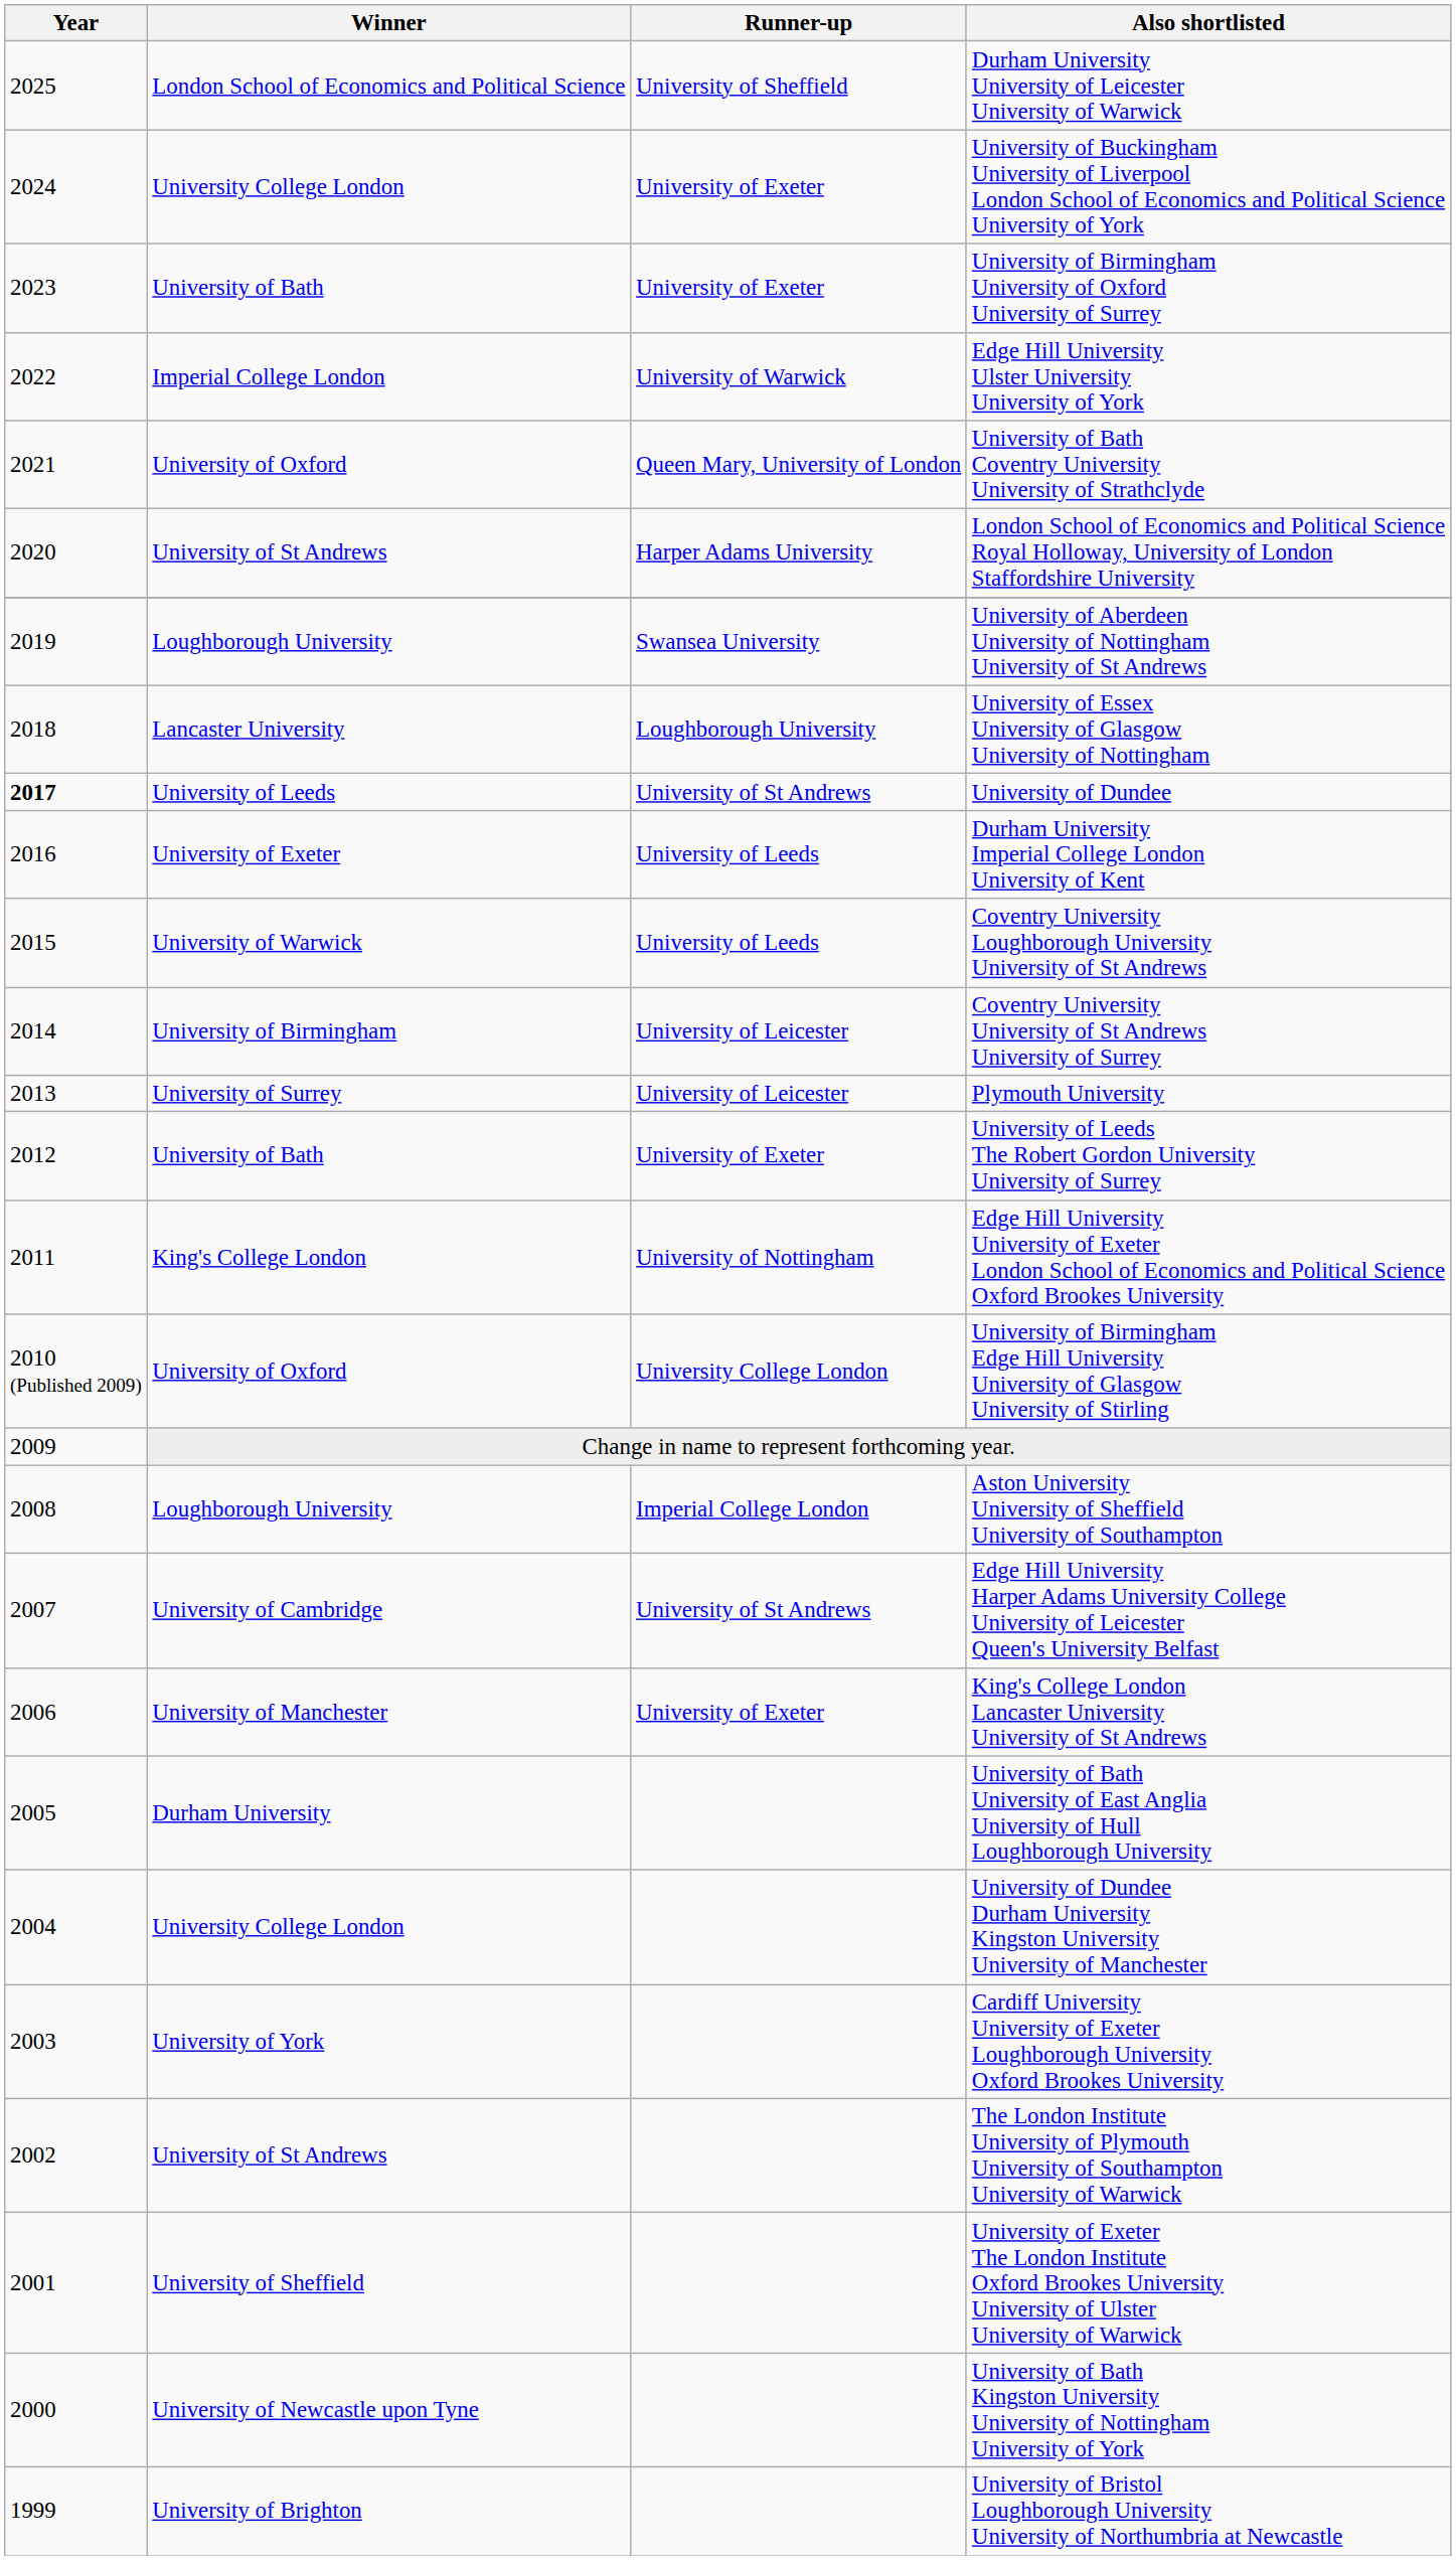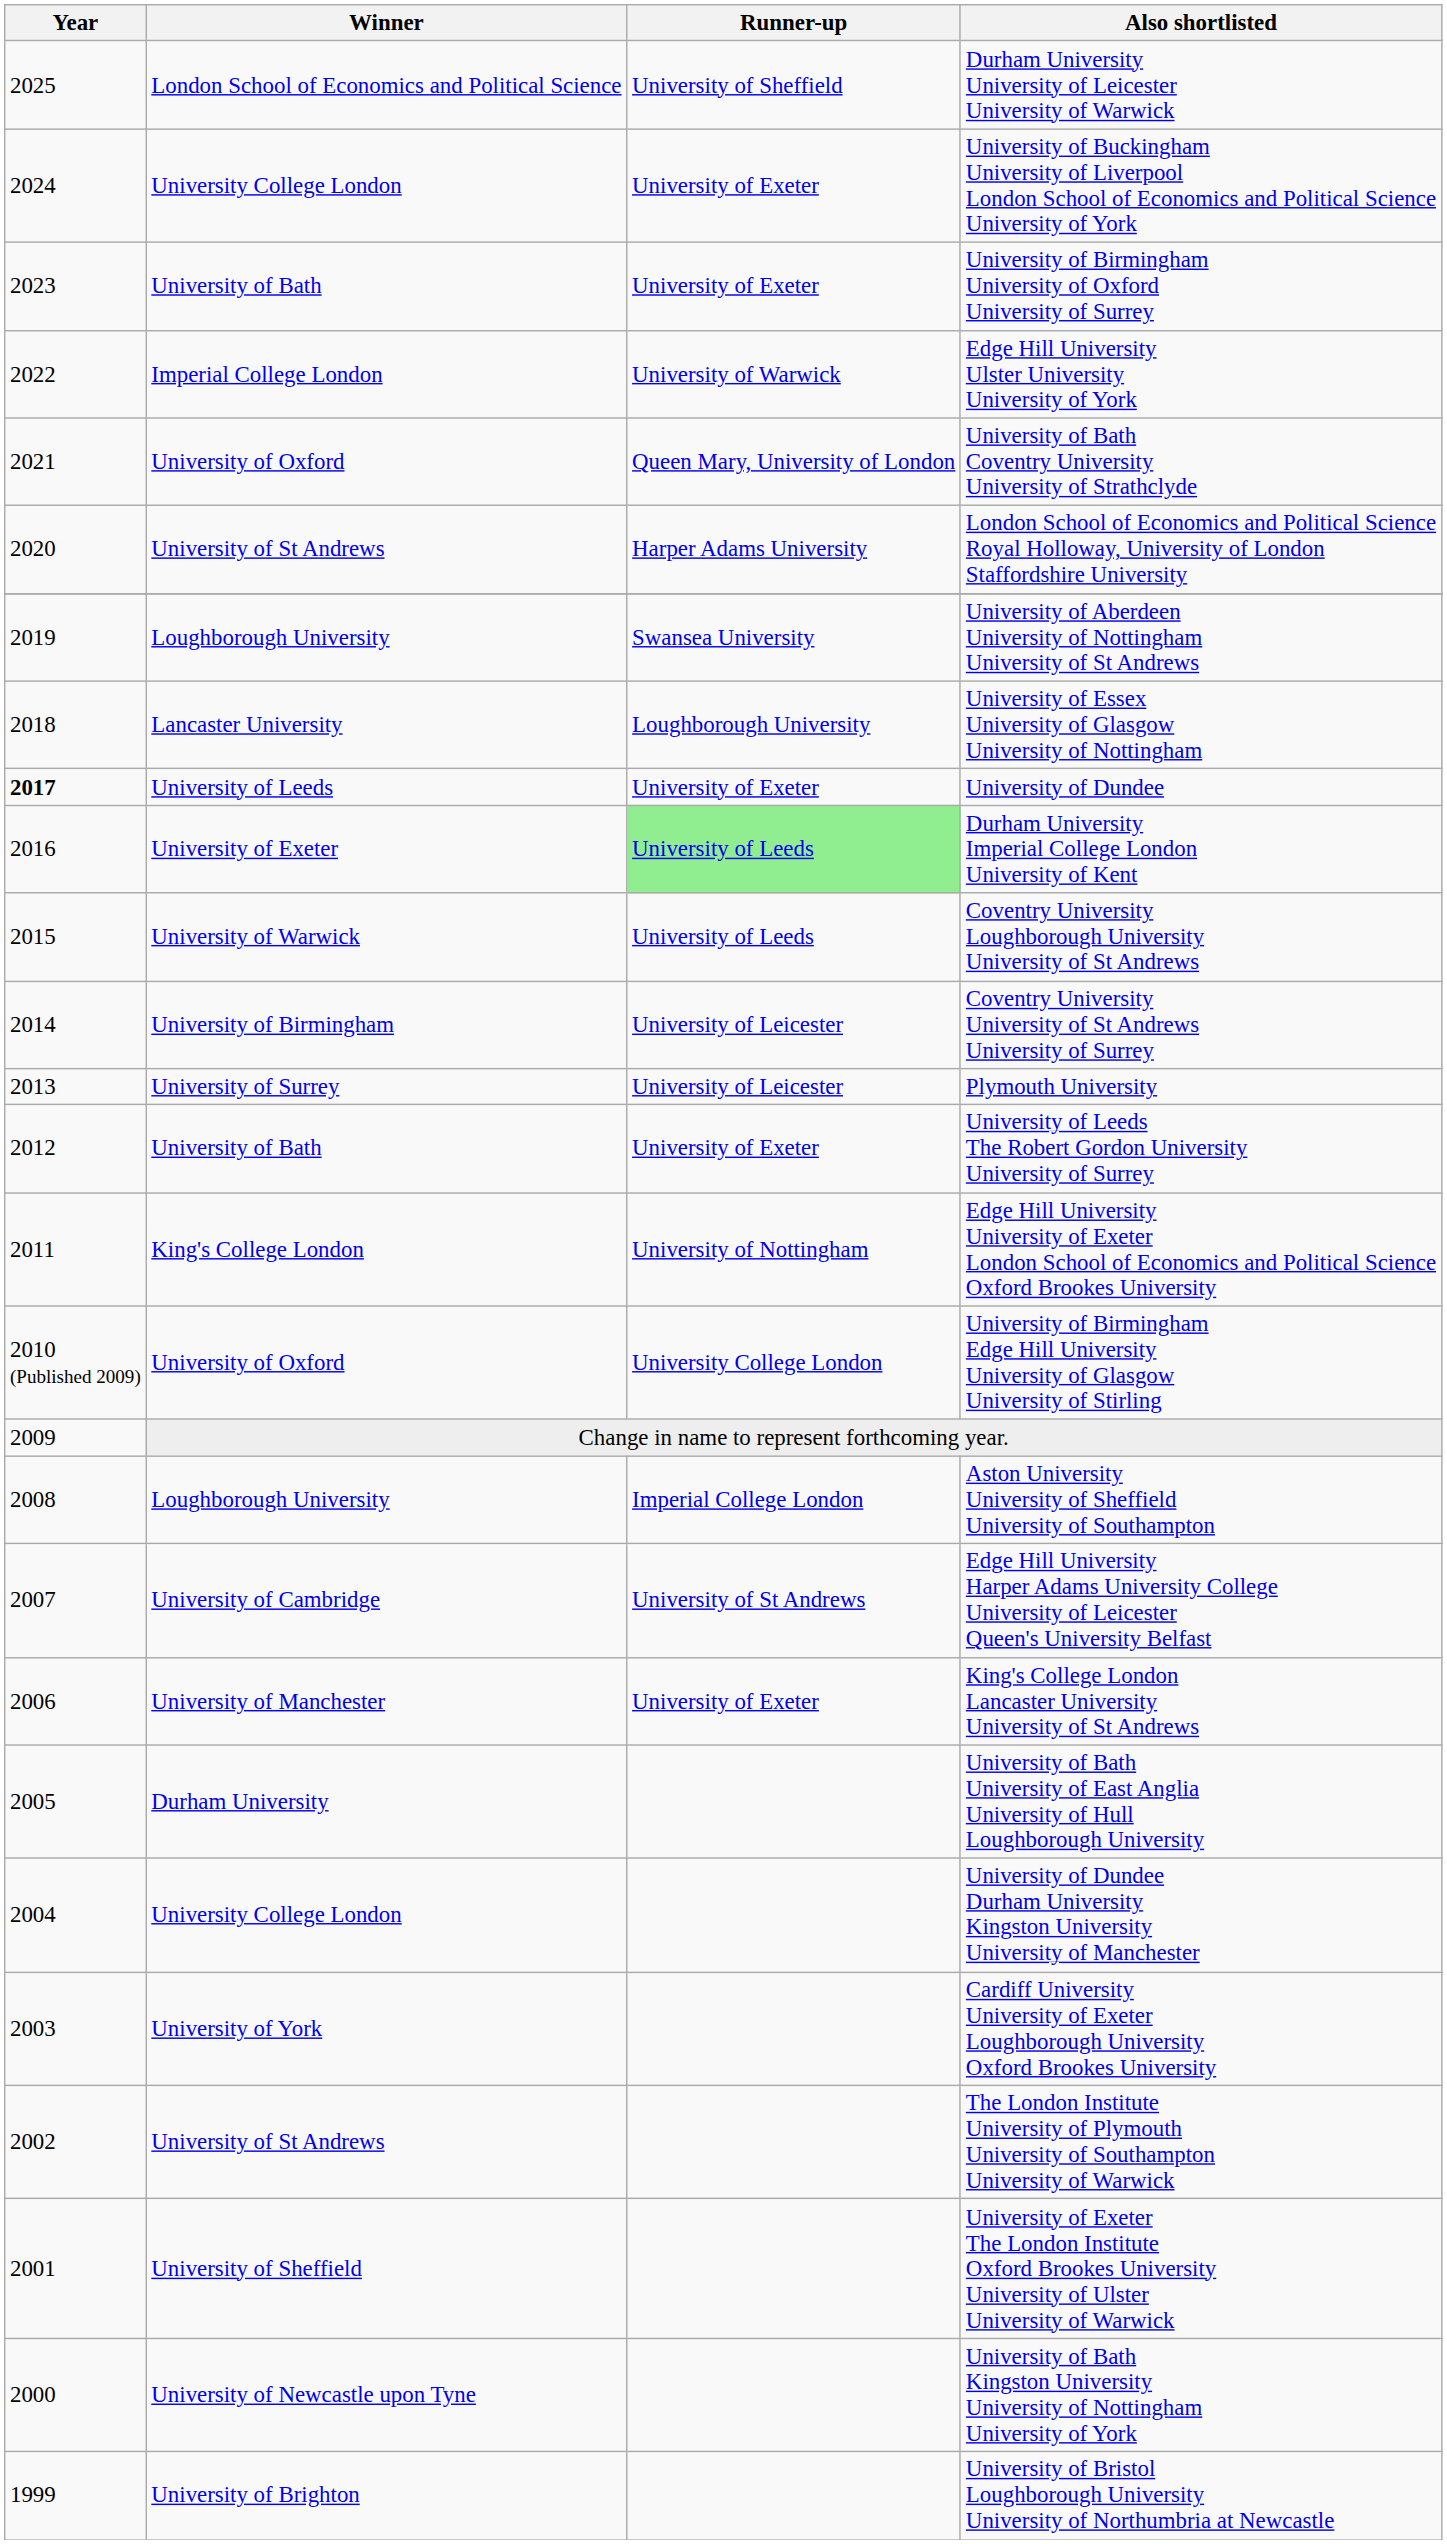University of Dundee | Runner-up: University of St Andrews -> University of Exeter
Durham University Imperial College London University of Kent | Runner-up: no background -> lightgreen background
